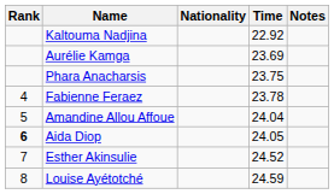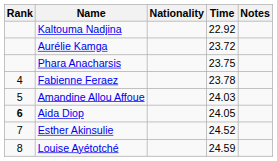Aurélie Kamga | Time: 23.69 -> 23.72
Amandine Allou Affoue | Time: 24.04 -> 24.03
